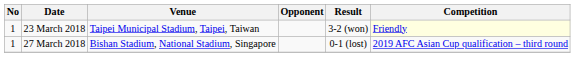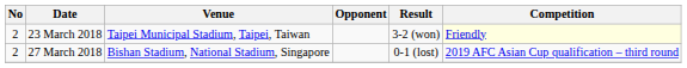23 March 2018 | No: 1 -> 2
27 March 2018 | No: 1 -> 2
